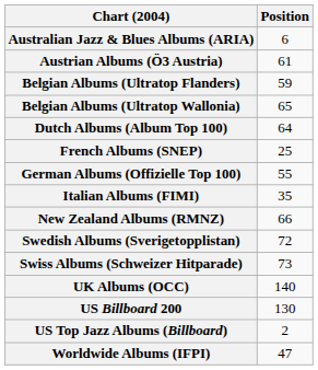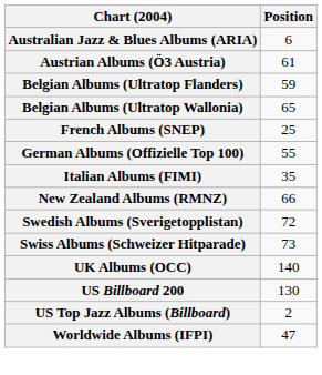- row: Dutch Albums (Album Top 100) | 64
